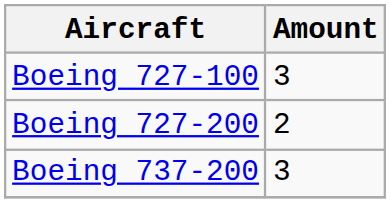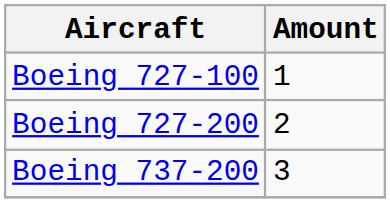Boeing 727-100 | Amount: 3 -> 1
